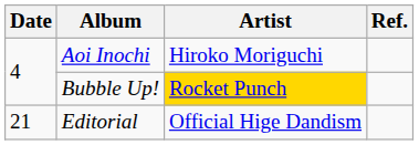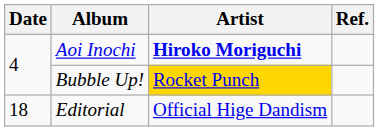Aoi Inochi | Artist: normal -> bold
Editorial | Date: 21 -> 18
